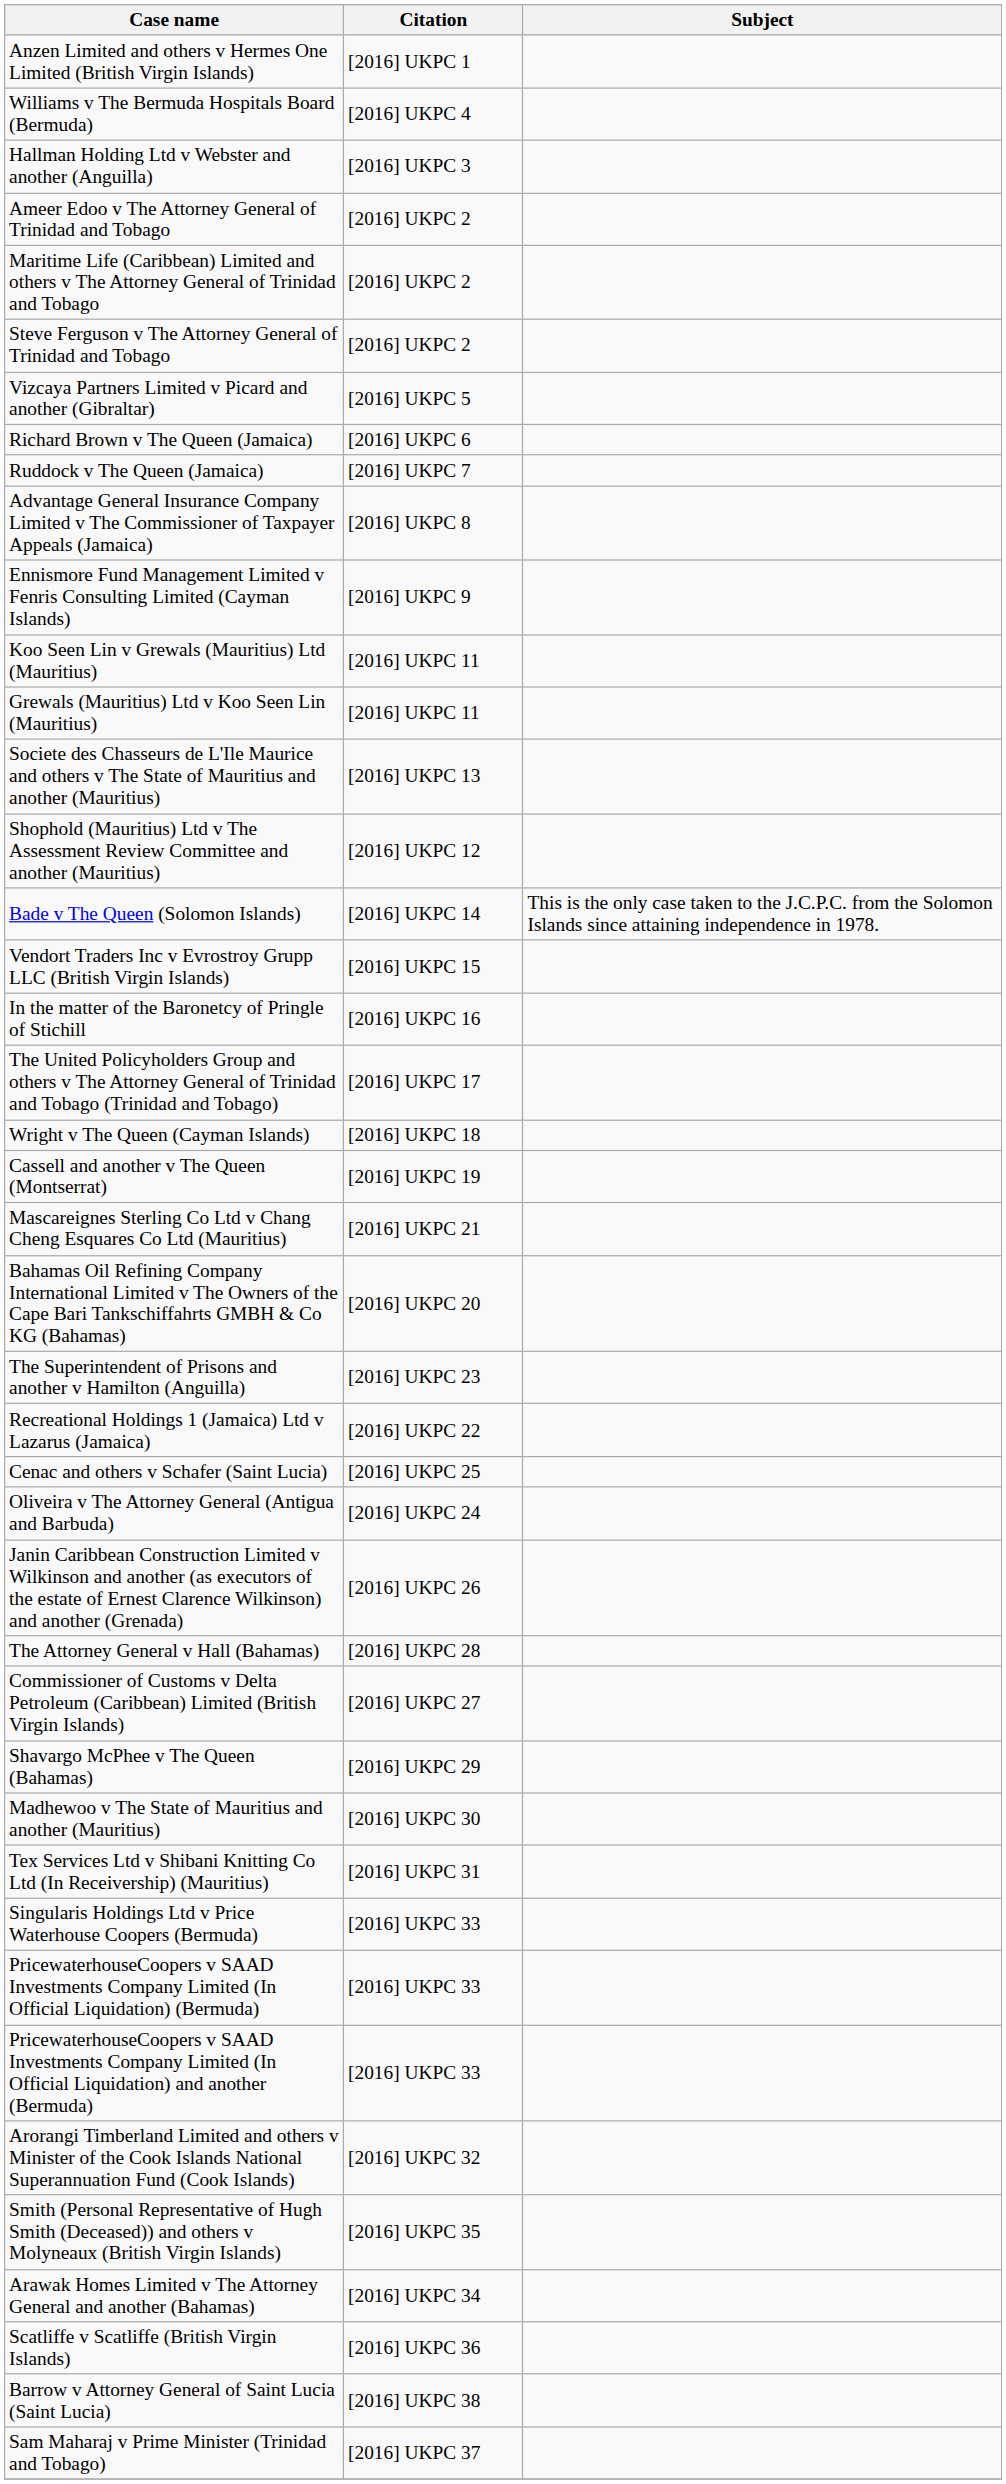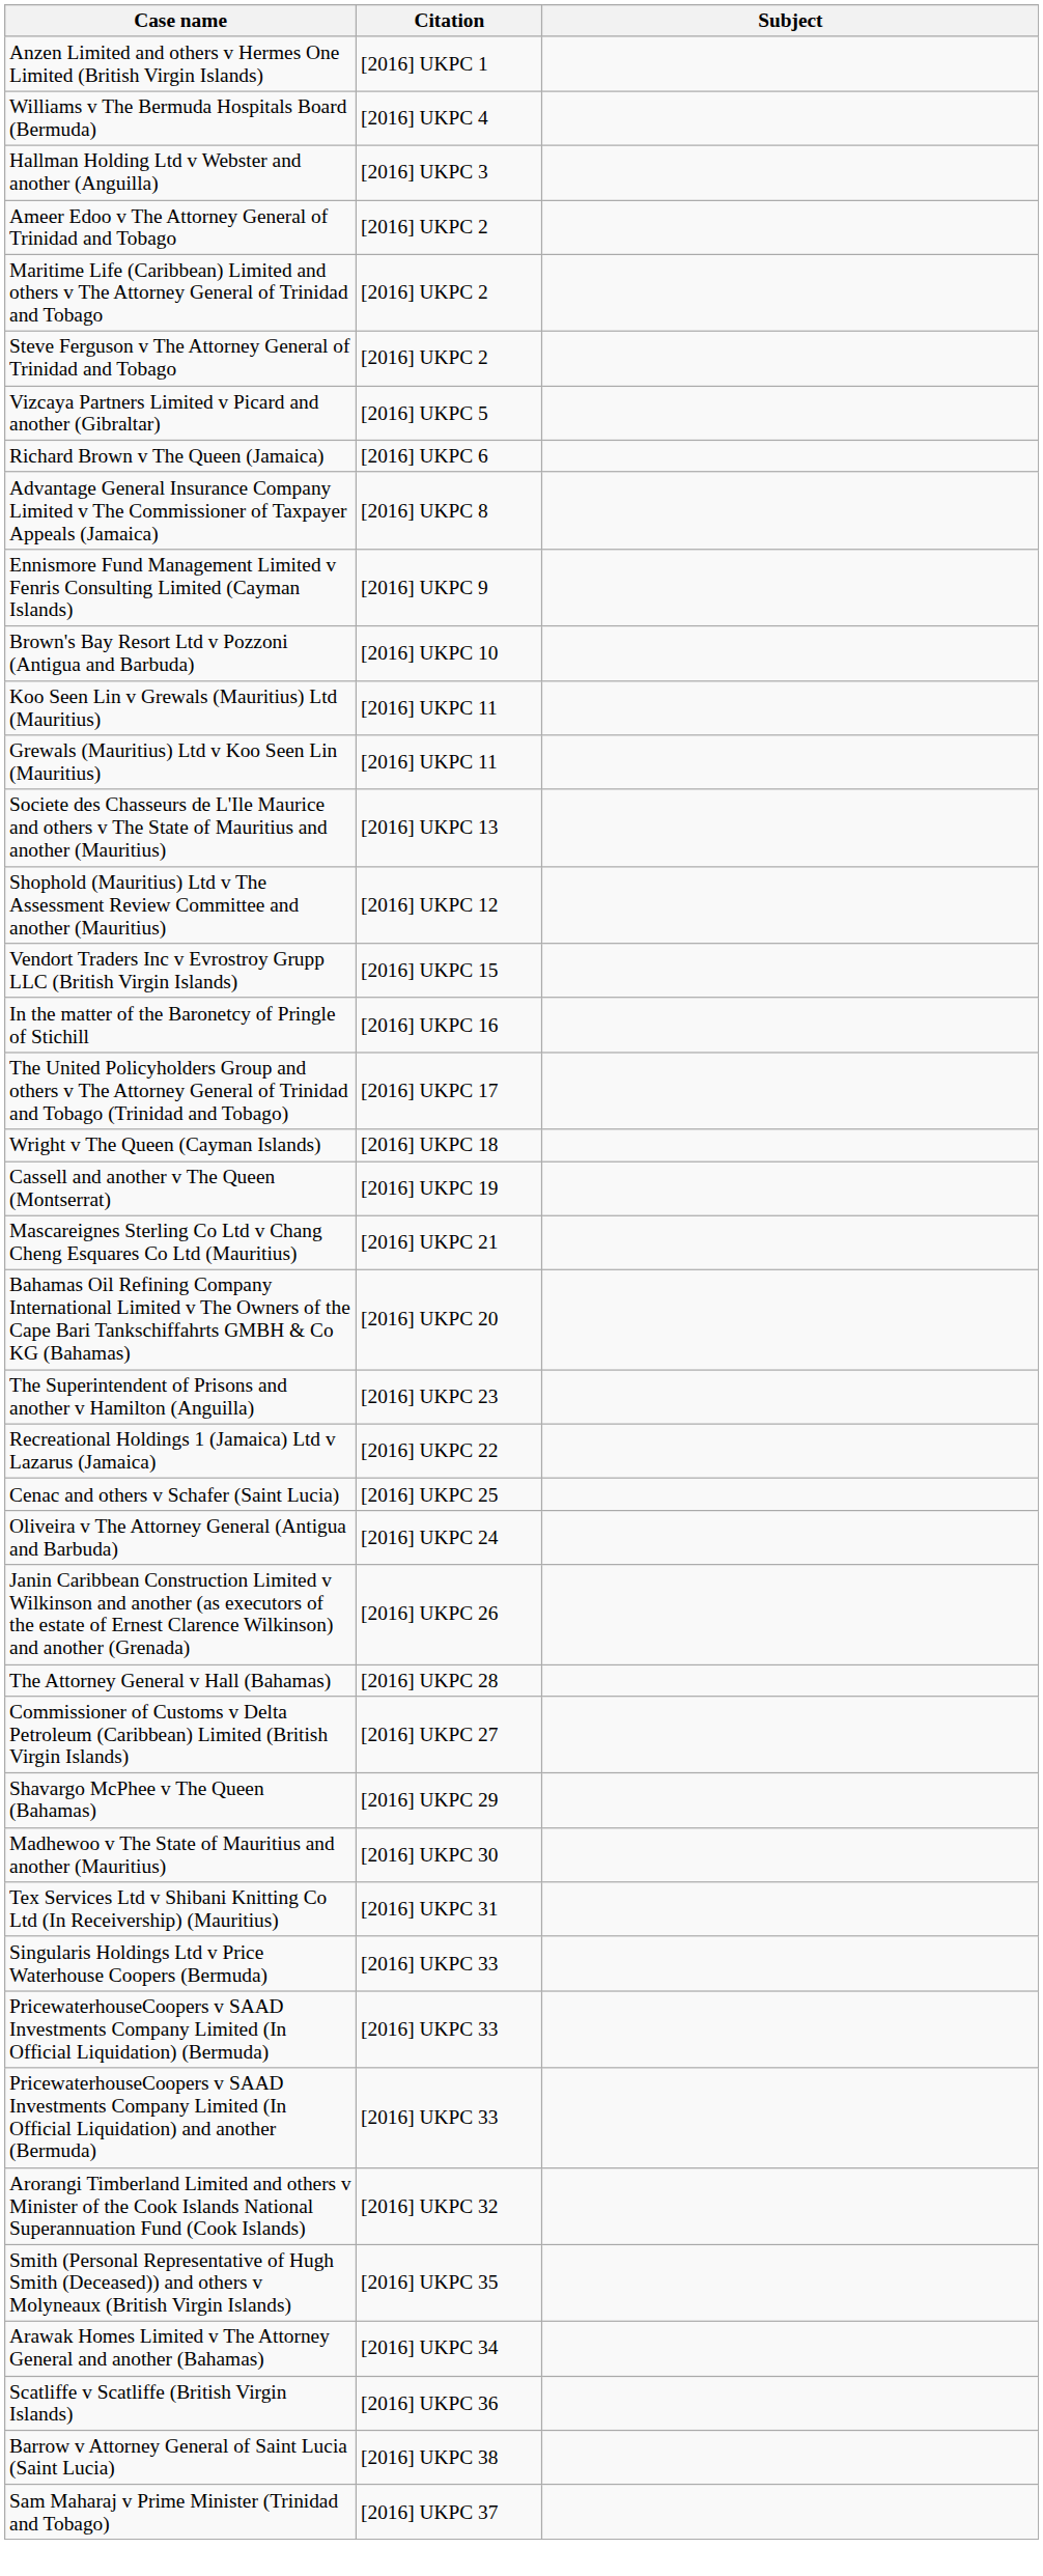- row: Ruddock v The Queen (Jamaica) | [2016] UKPC 7
+ row: Brown's Bay Resort Ltd v Pozzoni (Antigua and Barbuda) | [2016] UKPC 10
- row: Bade v The Queen (Solomon Islands) | [2016] UKPC 14 | This is the only case taken to the J.C.P.C. from the Solomon Islands since attaining independence in 1978.
